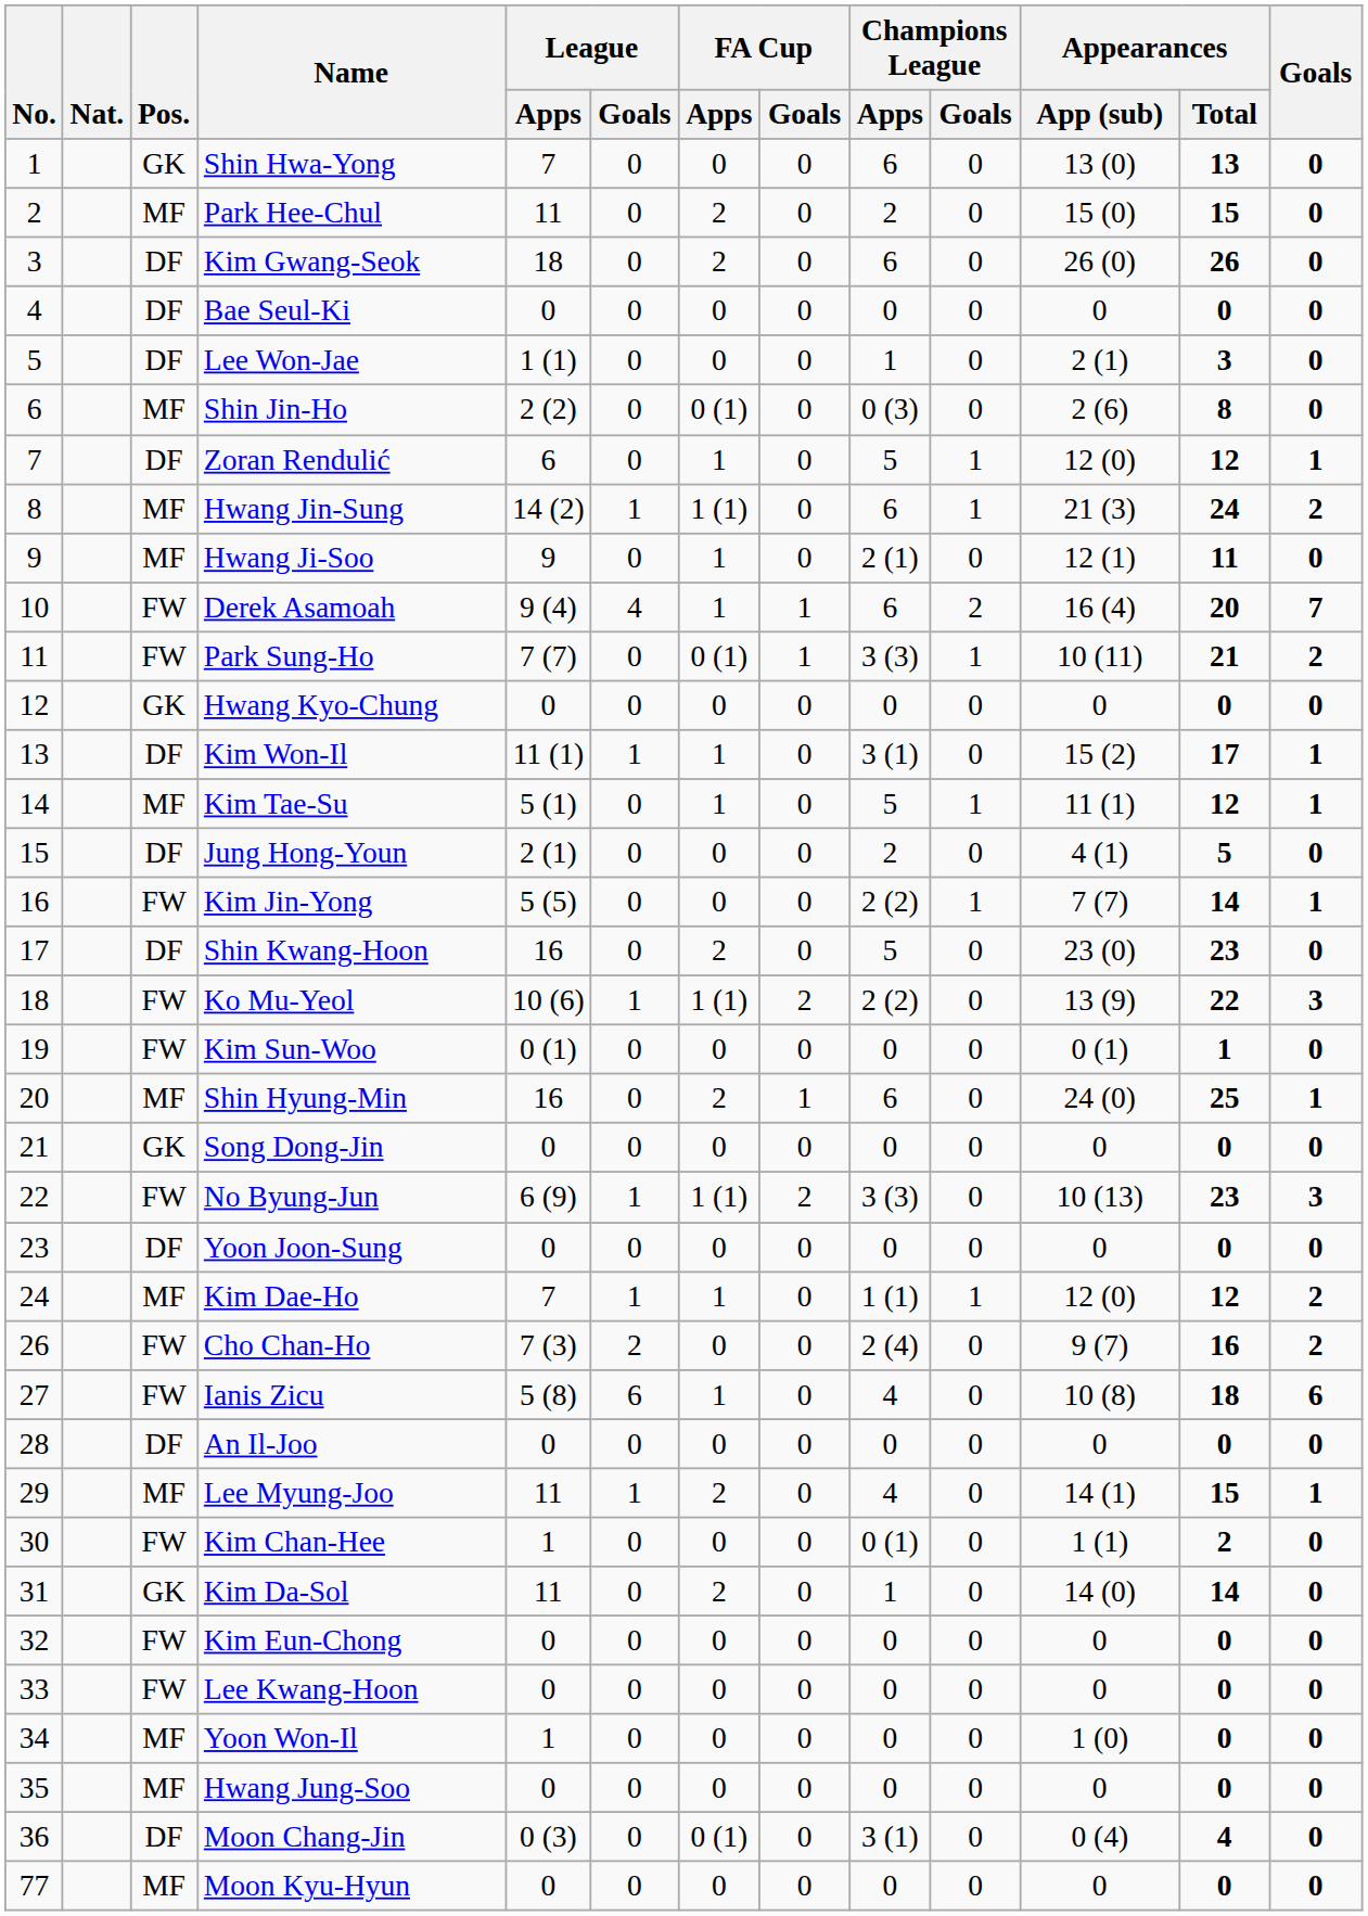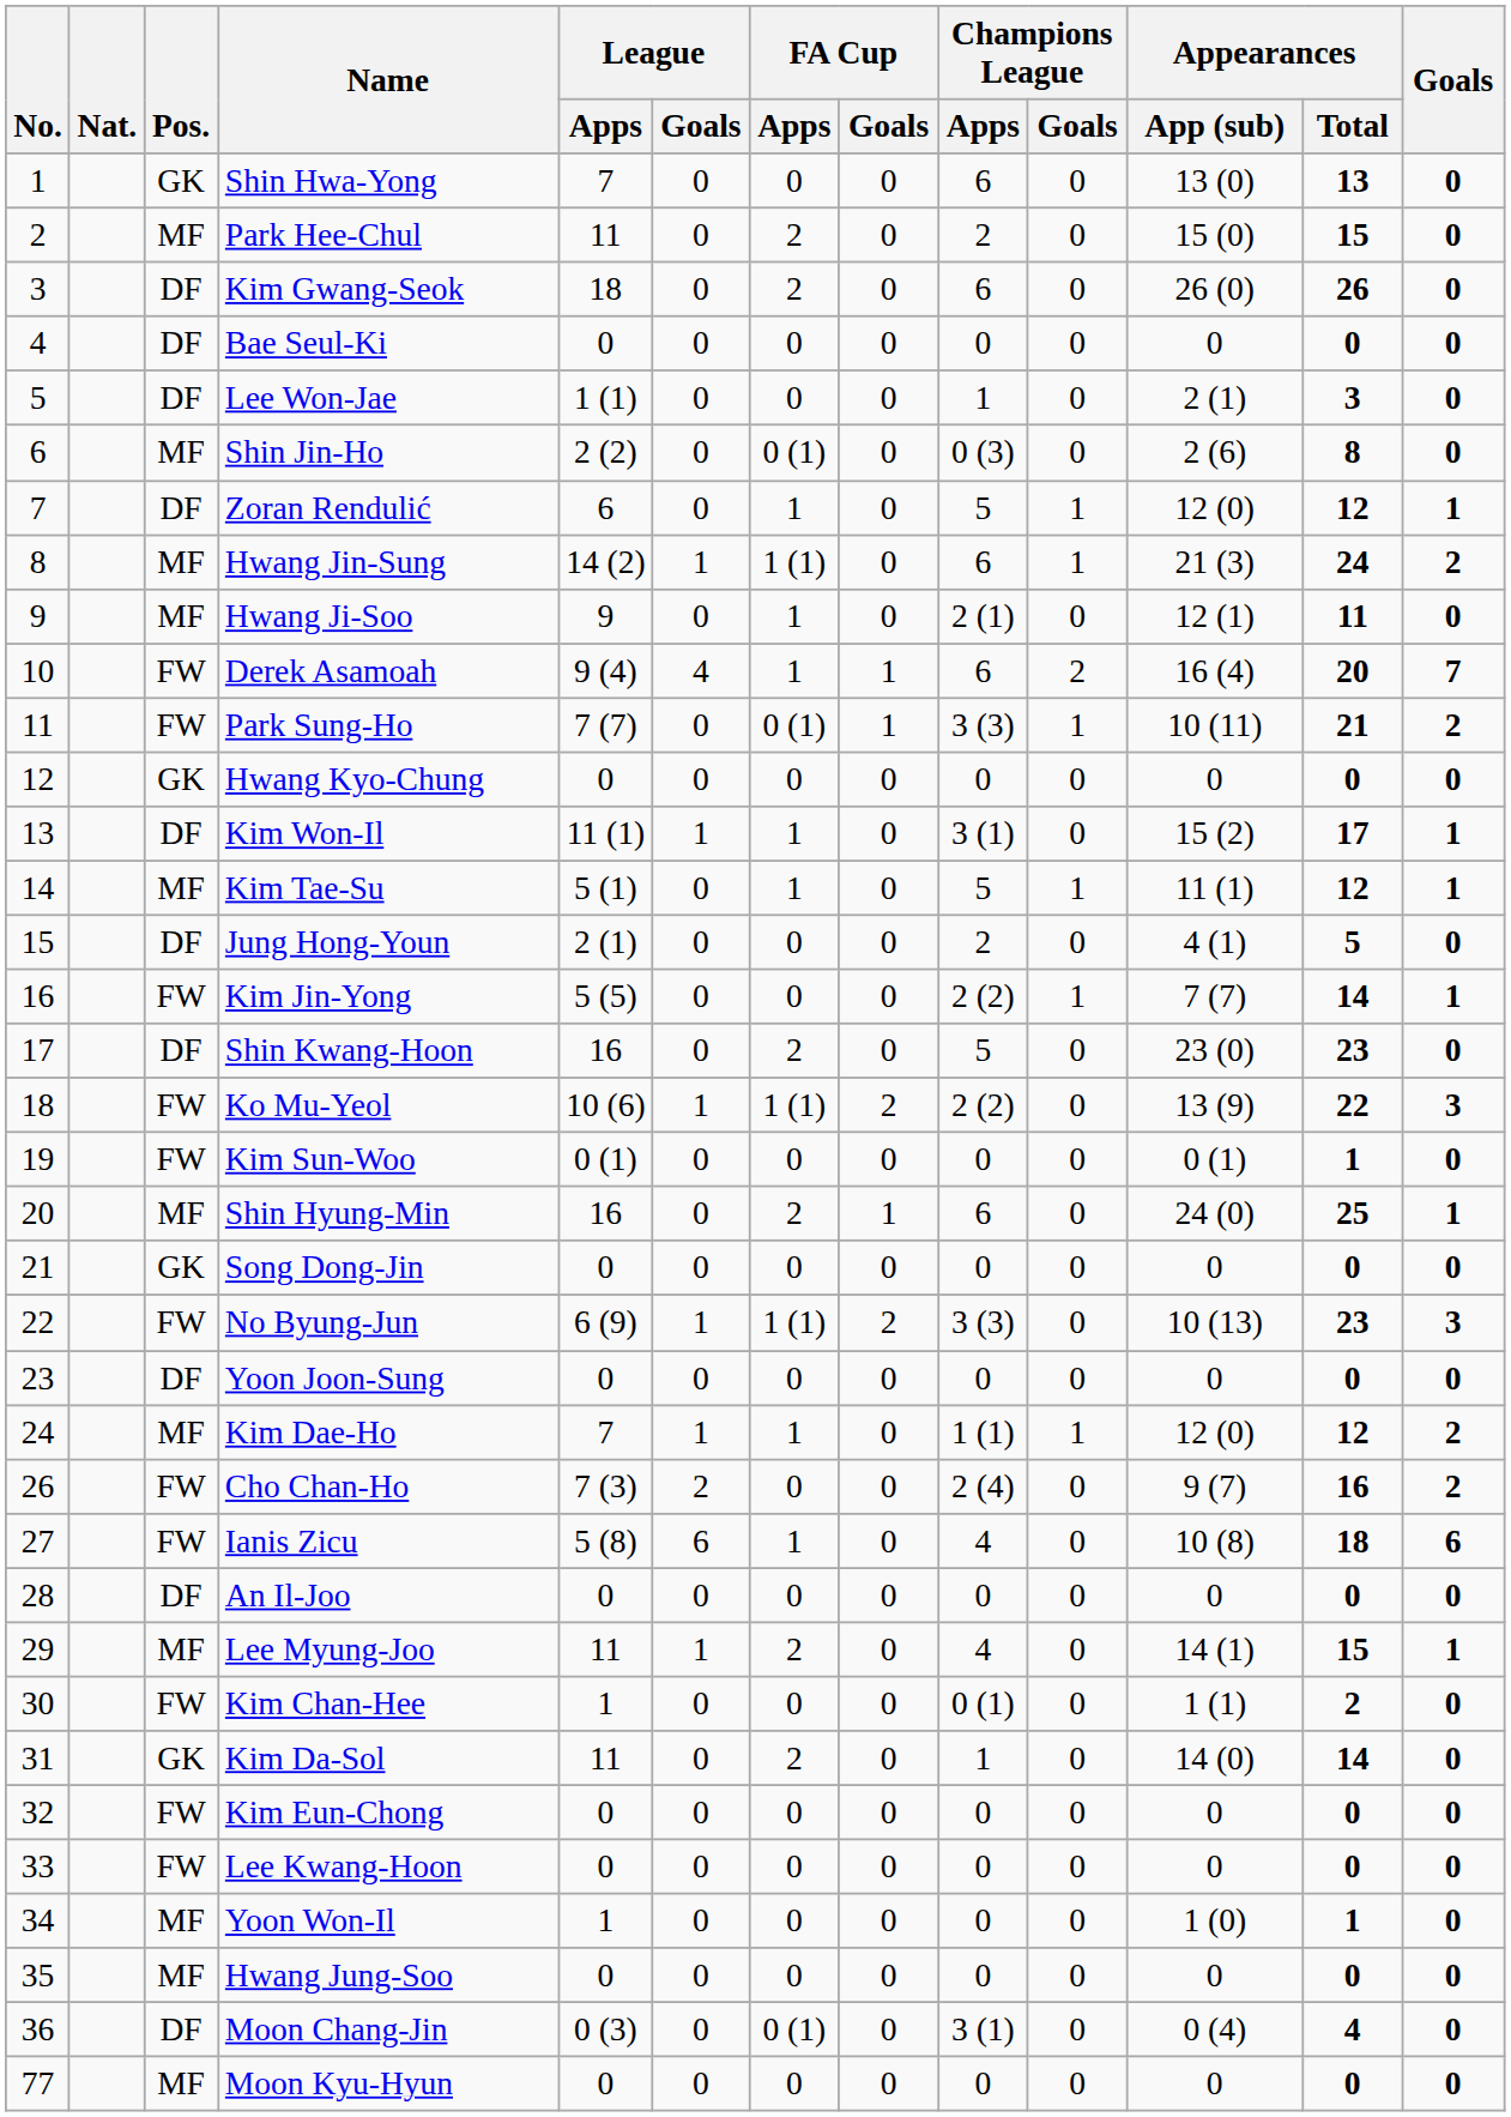Yoon Won-Il | Appearances / Total: 0 -> 1
